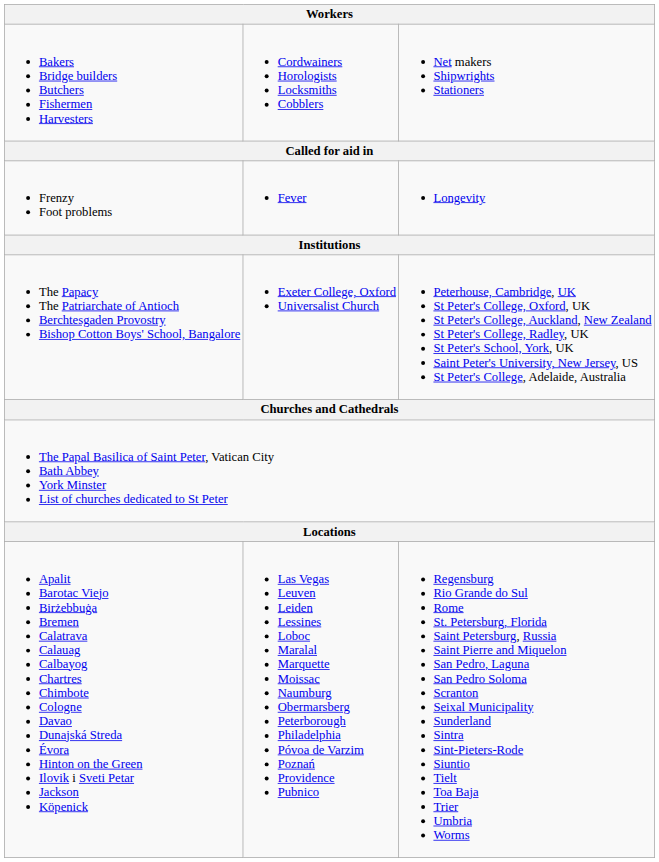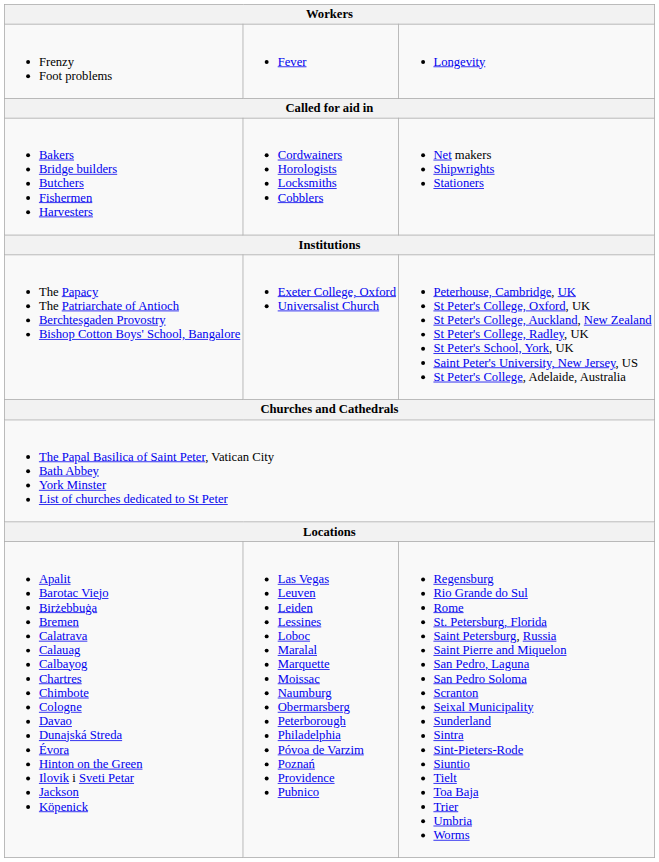rows swapped: Bakers Bridge builders Butchers Fishermen Harvesters <-> Frenzy Foot problems
